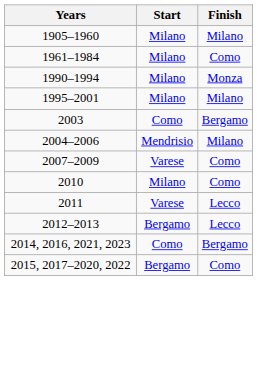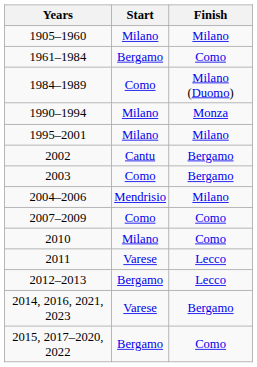1961–1984 | Start: Milano -> Bergamo
+ row: 1984–1989 | Como | Milano (Duomo)
+ row: 2002 | Cantu | Bergamo
2007–2009 | Start: Varese -> Como
2014, 2016, 2021, 2023 | Start: Como -> Varese
